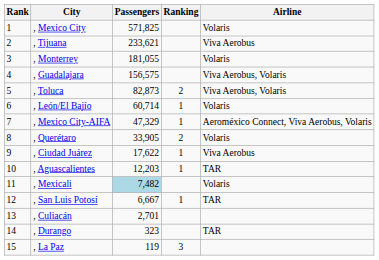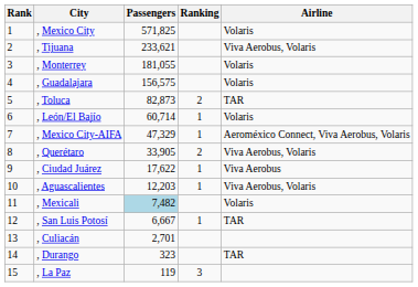, Tijuana | Airline: Viva Aerobus -> Viva Aerobus, Volaris
, Guadalajara | Airline: Viva Aerobus, Volaris -> Volaris
, Toluca | Airline: Viva Aerobus, Volaris -> TAR
, Querétaro | Airline: Volaris -> Viva Aerobus, Volaris
, Aguascalientes | Airline: TAR -> Viva Aerobus, Volaris
